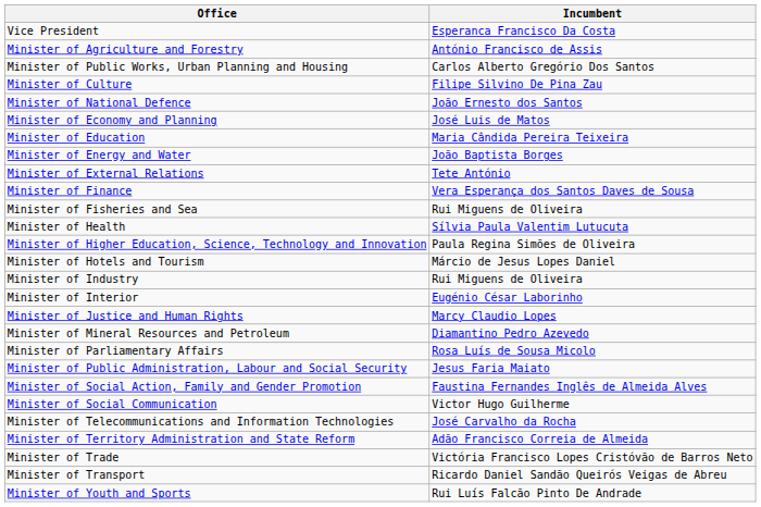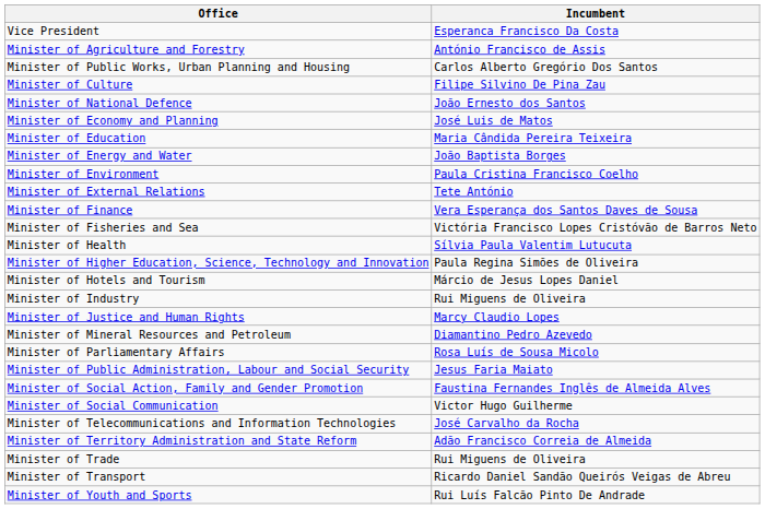+ row: Minister of Environment | Paula Cristina Francisco Coelho
Minister of Fisheries and Sea | Incumbent: Rui Miguens de Oliveira -> Victória Francisco Lopes Cristóvão de Barros Neto
- row: Minister of Interior | Eugénio César Laborinho
Minister of Trade | Incumbent: Victória Francisco Lopes Cristóvão de Barros Neto -> Rui Miguens de Oliveira
